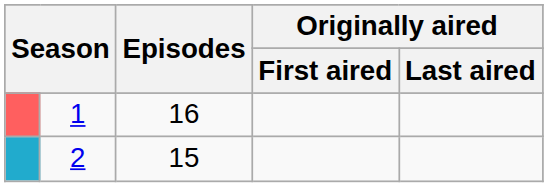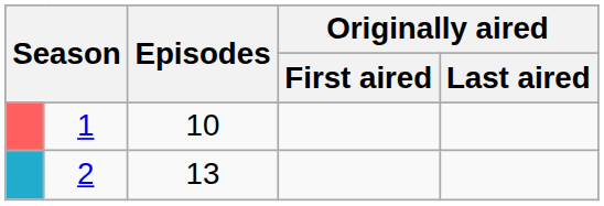1 | Episodes: 16 -> 10
2 | Episodes: 15 -> 13
